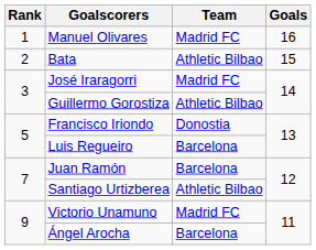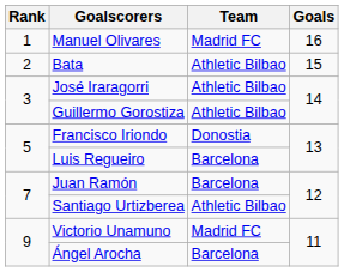José Iraragorri | Team: Madrid FC -> Athletic Bilbao
